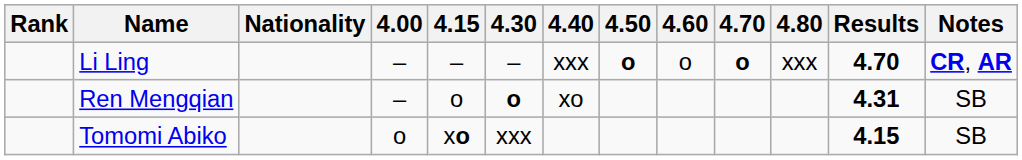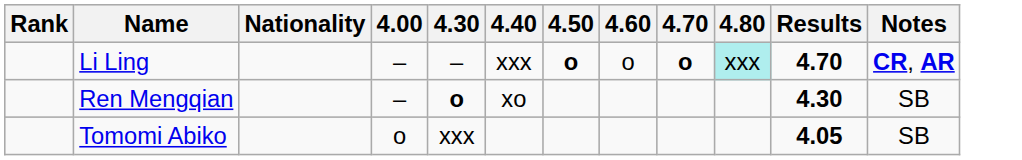- column: 4.15 | – | o | xo
Li Ling | 4.80: no background -> paleturquoise background
Ren Mengqian | Results: 4.31 -> 4.30
Tomomi Abiko | Results: 4.15 -> 4.05
